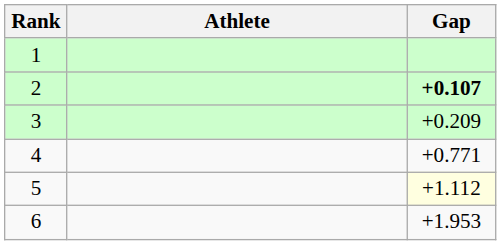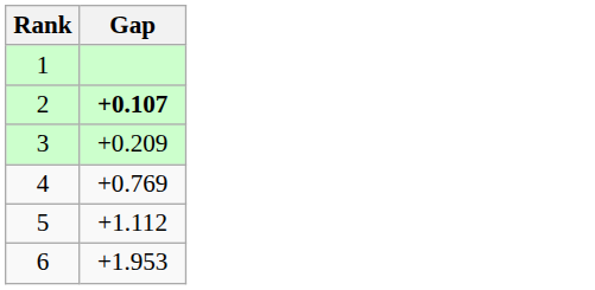- column: Athlete
4 | Gap: +0.771 -> +0.769
5 | Gap: lightyellow background -> no background
